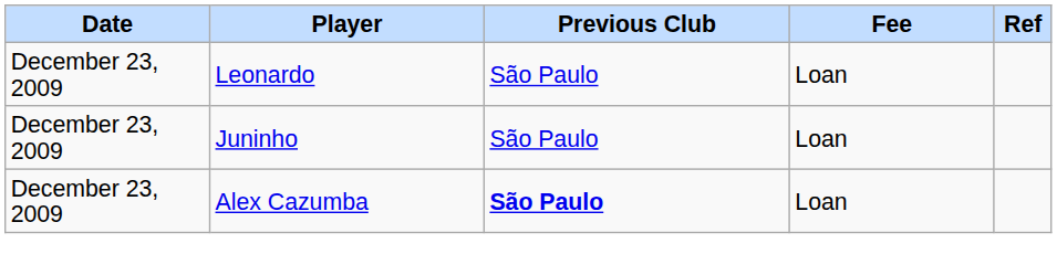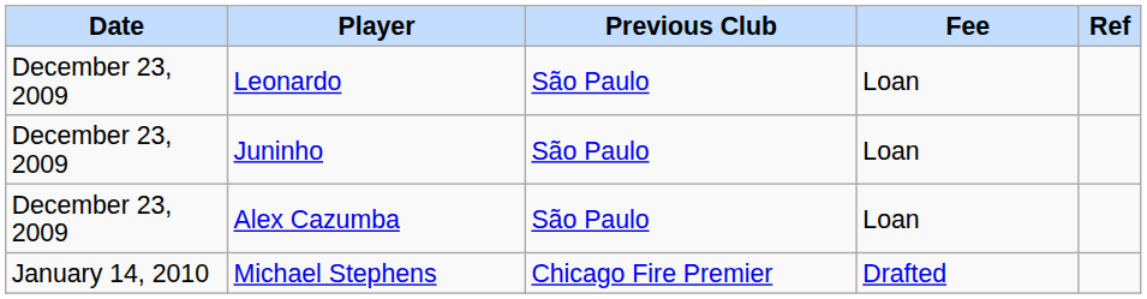Alex Cazumba | Previous Club: bold -> normal
+ row: January 14, 2010 | Michael Stephens | Chicago Fire Premier | Drafted
